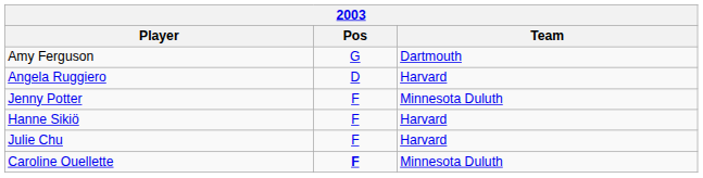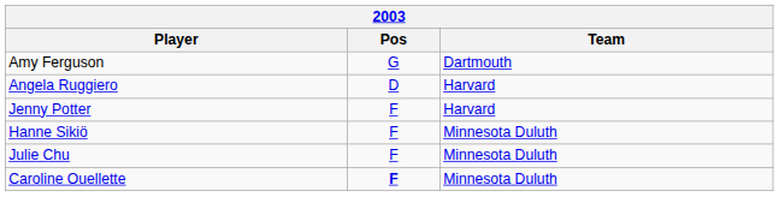Jenny Potter | Team: Minnesota Duluth -> Harvard
Hanne Sikiö | Team: Harvard -> Minnesota Duluth
Julie Chu | Team: Harvard -> Minnesota Duluth
